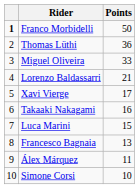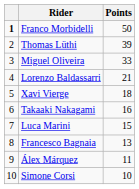Thomas Lüthi | Points: 36 -> 39
Xavi Vierge | Points: 17 -> 18
